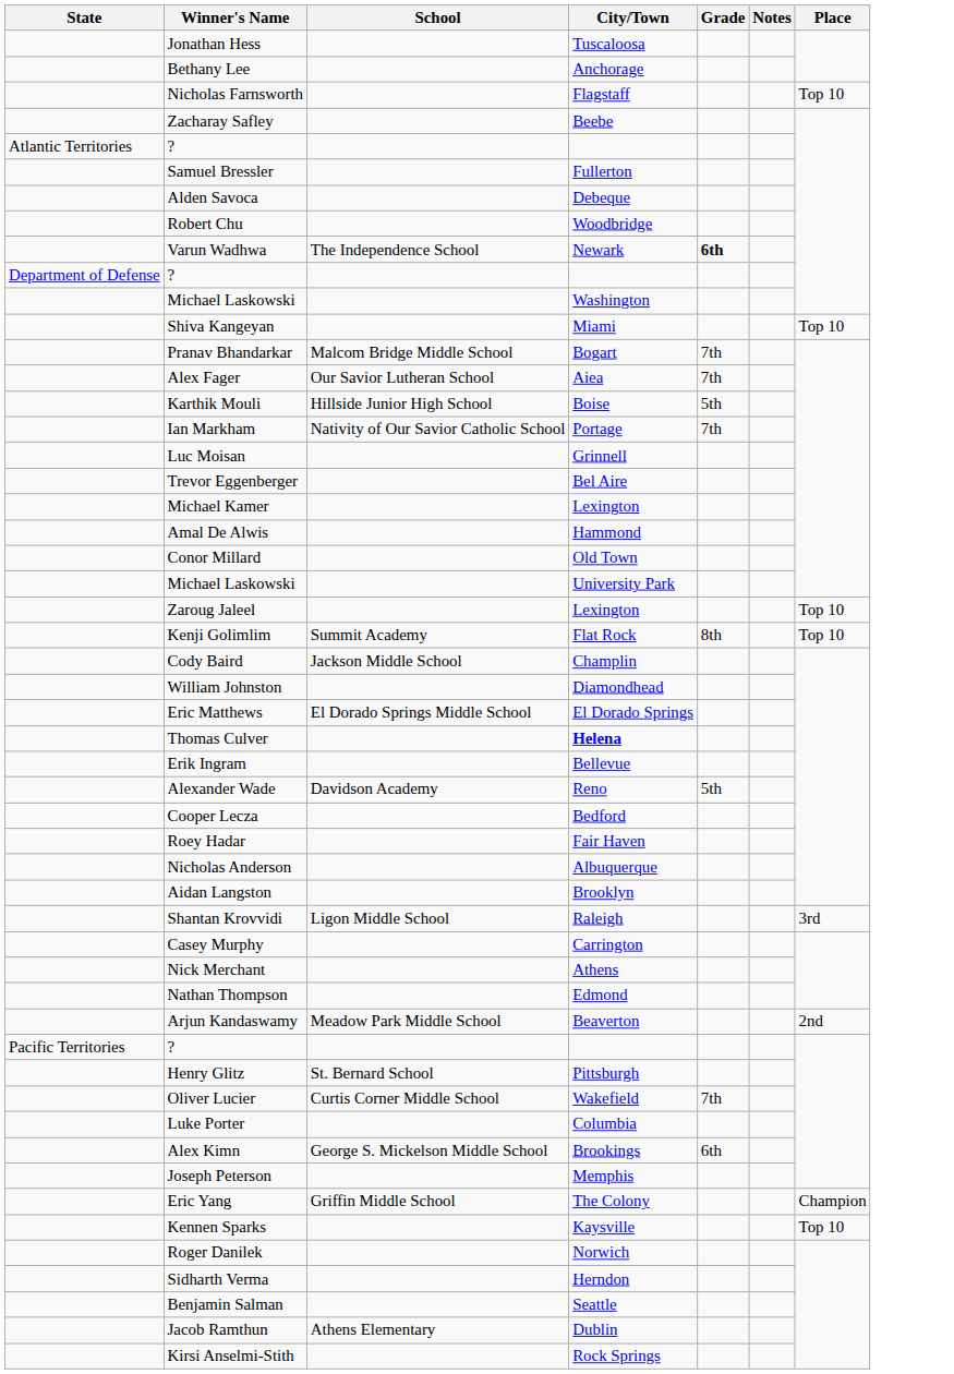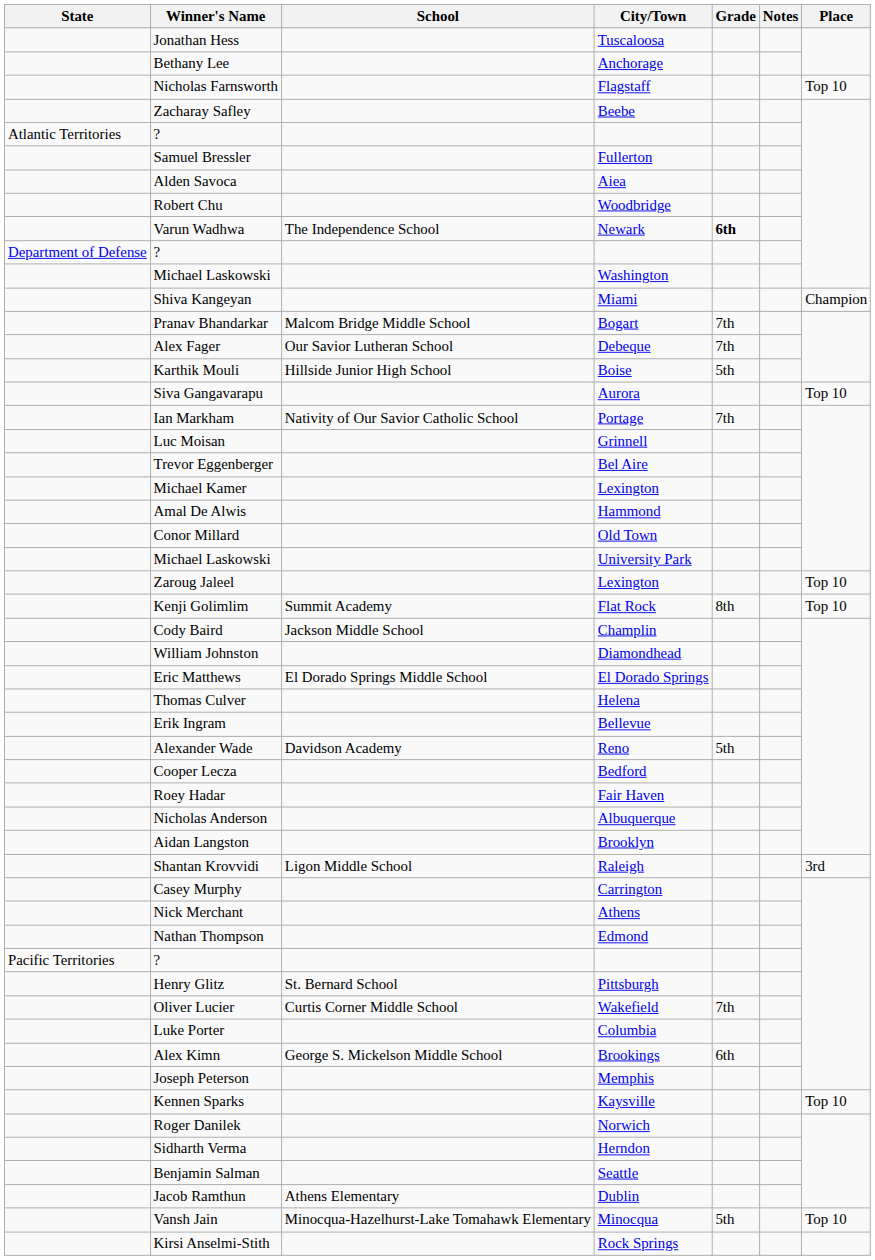Alden Savoca | City/Town: Debeque -> Aiea
Shiva Kangeyan | Place: Top 10 -> Champion
Alex Fager | City/Town: Aiea -> Debeque
+ row: Siva Gangavarapu | Aurora | Top 10
Thomas Culver | City/Town: bold -> normal
- row: Arjun Kandaswamy | Meadow Park Middle School | Beaverton | 2nd
- row: Eric Yang | Griffin Middle School | The Colony | Champion
+ row: Vansh Jain | Minocqua-Hazelhurst-Lake Tomahawk Elementary | Minocqua | 5th | Top 10
